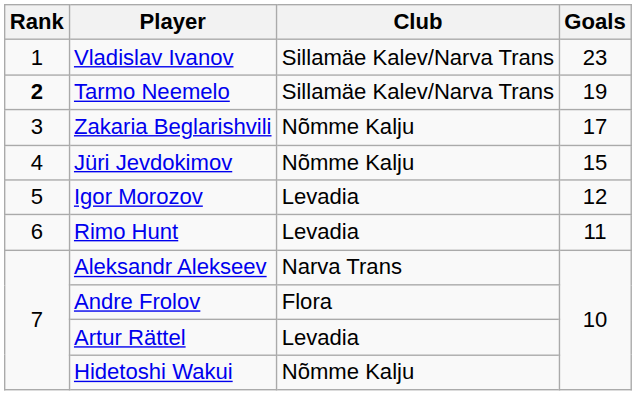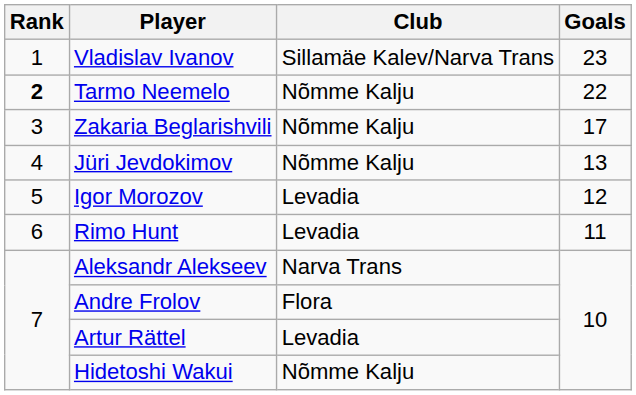Tarmo Neemelo | Club: Sillamäe Kalev/Narva Trans -> Nõmme Kalju
Tarmo Neemelo | Goals: 19 -> 22
Jüri Jevdokimov | Goals: 15 -> 13
